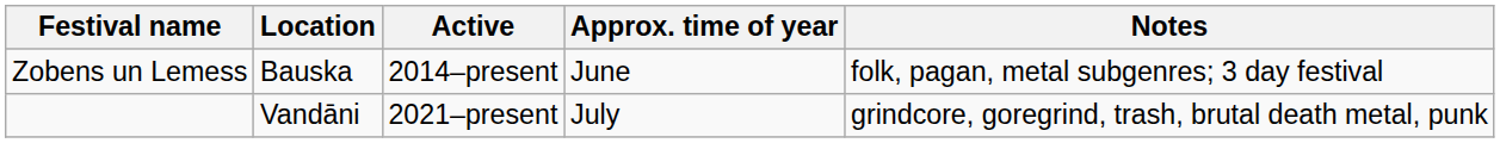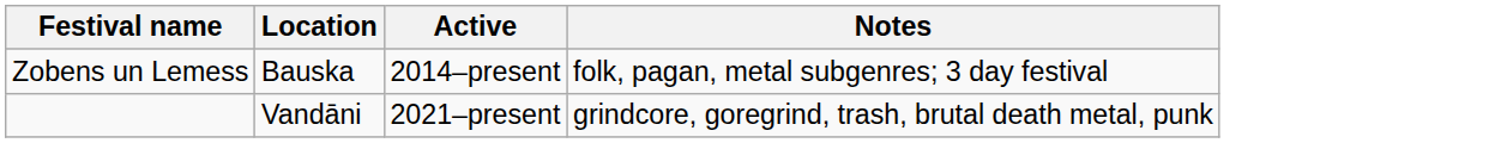- column: Approx. time of year | June | July
